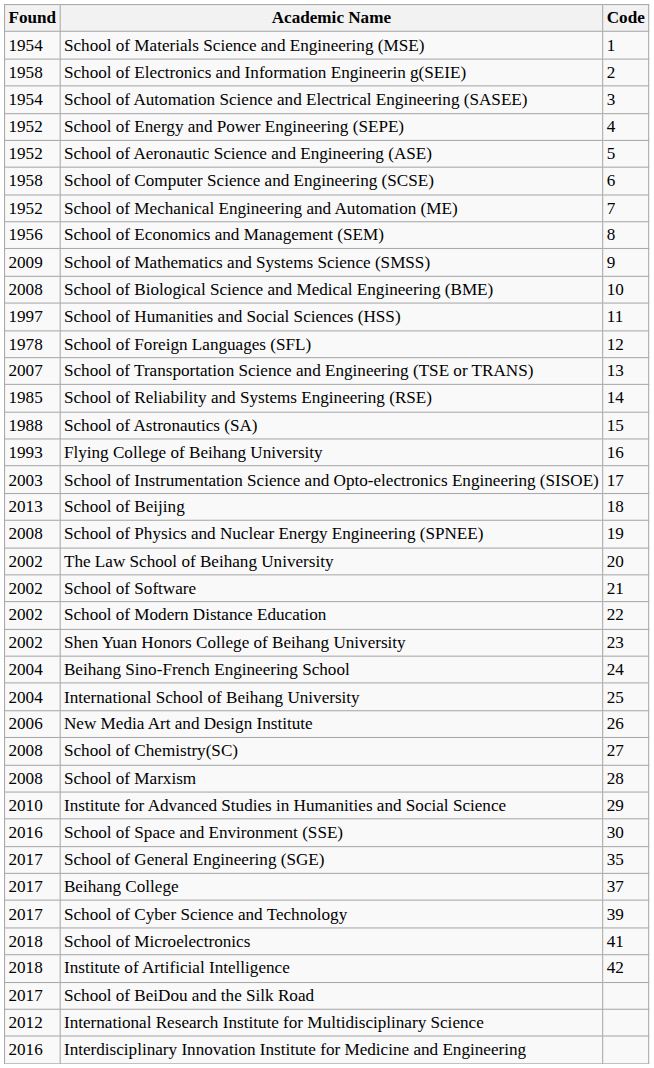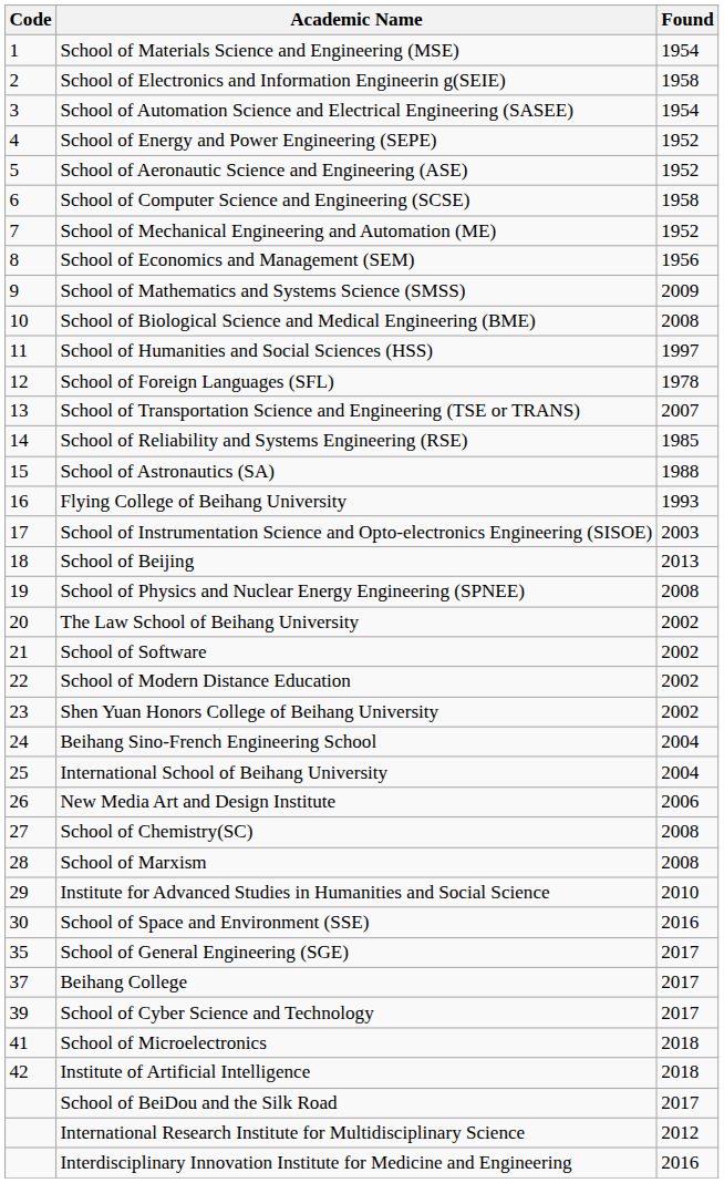columns swapped: Code <-> Found
